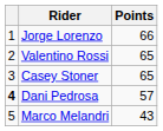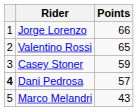Casey Stoner | Points: 65 -> 59
